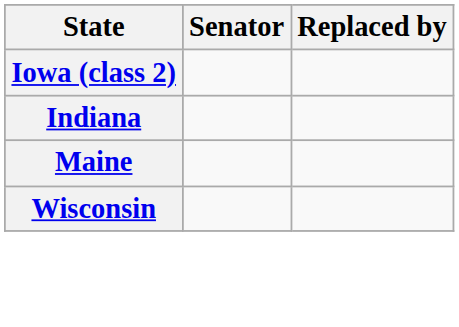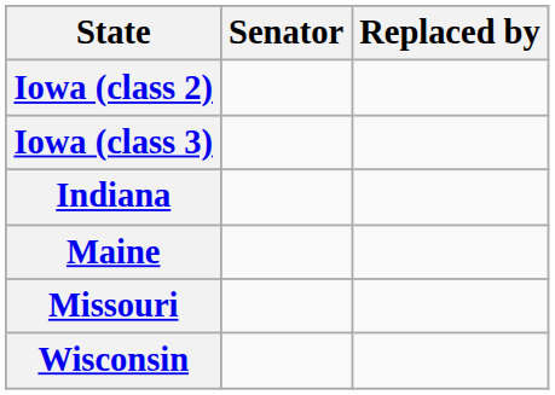+ row: Iowa (class 3)
+ row: Missouri
